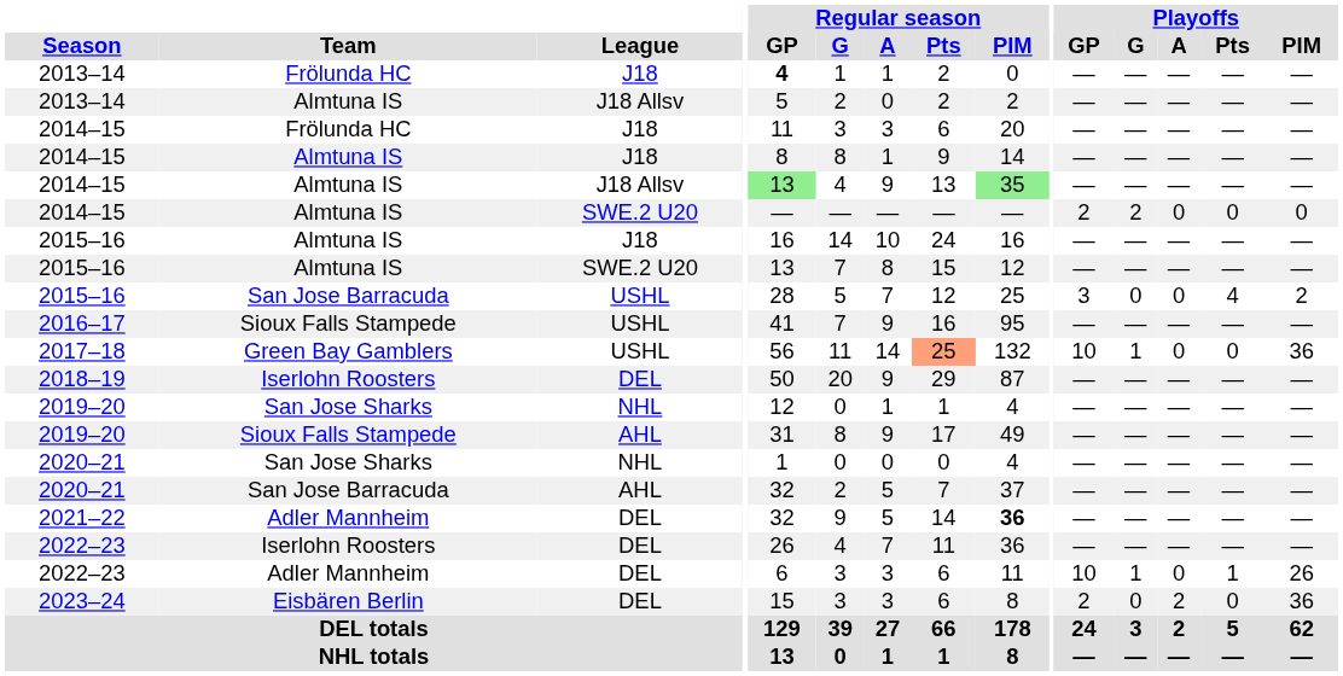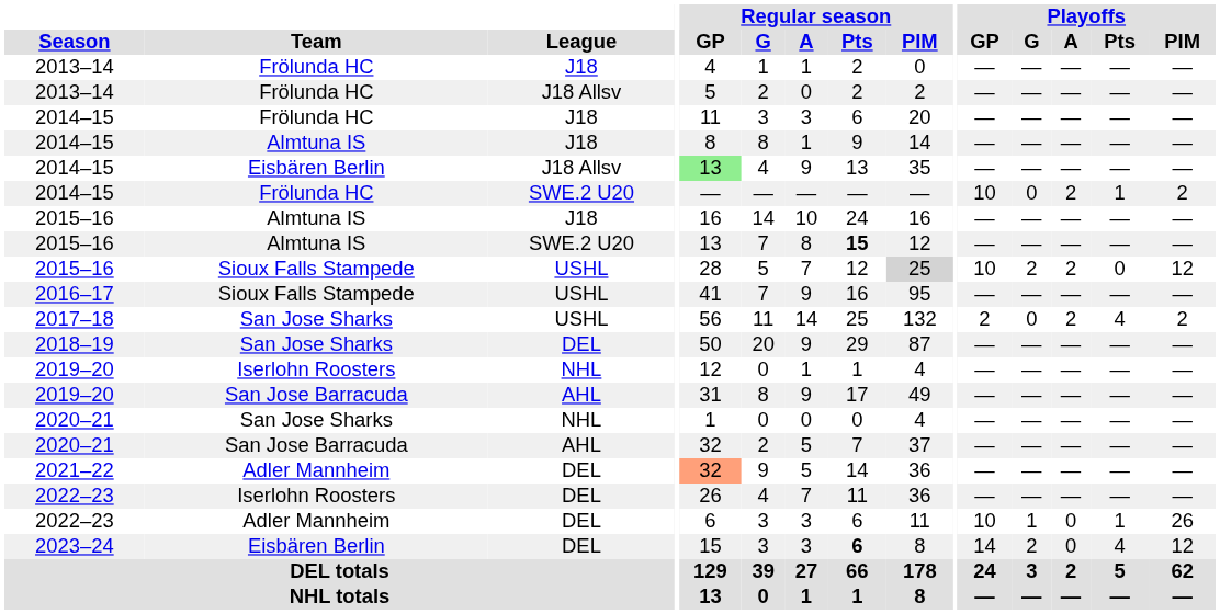2013–14 / J18 | Regular season / GP: bold -> normal
2013–14 / J18 Allsv | Team: Almtuna IS -> Frölunda HC
2014–15 / J18 Allsv | Team: Almtuna IS -> Eisbären Berlin
2014–15 / J18 Allsv | Regular season / PIM: lightgreen background -> no background
2014–15 / SWE.2 U20 | Team: Almtuna IS -> Frölunda HC
2014–15 / SWE.2 U20 | Playoffs / GP: 2 -> 10
2014–15 / SWE.2 U20 | Playoffs / G: 2 -> 0
2014–15 / SWE.2 U20 | Playoffs / A: 0 -> 2
2014–15 / SWE.2 U20 | Playoffs / Pts: 0 -> 1
2014–15 / SWE.2 U20 | Playoffs / PIM: 0 -> 2
2015–16 / SWE.2 U20 | Regular season / Pts: normal -> bold
2015–16 / USHL | Team: San Jose Barracuda -> Sioux Falls Stampede
2015–16 / USHL | Regular season / PIM: no background -> lightgrey background
2015–16 / USHL | Playoffs / GP: 3 -> 10
2015–16 / USHL | Playoffs / G: 0 -> 2
2015–16 / USHL | Playoffs / A: 0 -> 2
2015–16 / USHL | Playoffs / Pts: 4 -> 0
2015–16 / USHL | Playoffs / PIM: 2 -> 12
2017–18 | Team: Green Bay Gamblers -> San Jose Sharks
2017–18 | Regular season / Pts: lightsalmon background -> no background
2017–18 | Playoffs / GP: 10 -> 2
2017–18 | Playoffs / G: 1 -> 0
2017–18 | Playoffs / A: 0 -> 2
2017–18 | Playoffs / Pts: 0 -> 4
2017–18 | Playoffs / PIM: 36 -> 2
2018–19 | Team: Iserlohn Roosters -> San Jose Sharks
2019–20 / NHL | Team: San Jose Sharks -> Iserlohn Roosters
2019–20 / AHL | Team: Sioux Falls Stampede -> San Jose Barracuda
2021–22 | Regular season / GP: no background -> lightsalmon background
2021–22 | Regular season / PIM: bold -> normal
2023–24 | Regular season / Pts: normal -> bold
2023–24 | Playoffs / GP: 2 -> 14
2023–24 | Playoffs / G: 0 -> 2
2023–24 | Playoffs / A: 2 -> 0
2023–24 | Playoffs / Pts: 0 -> 4
2023–24 | Playoffs / PIM: 36 -> 12
